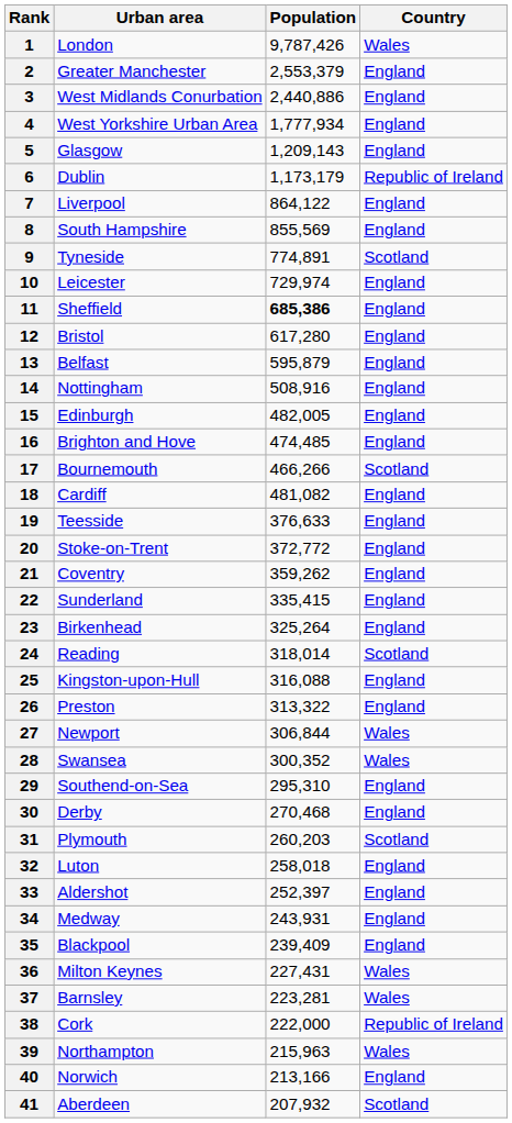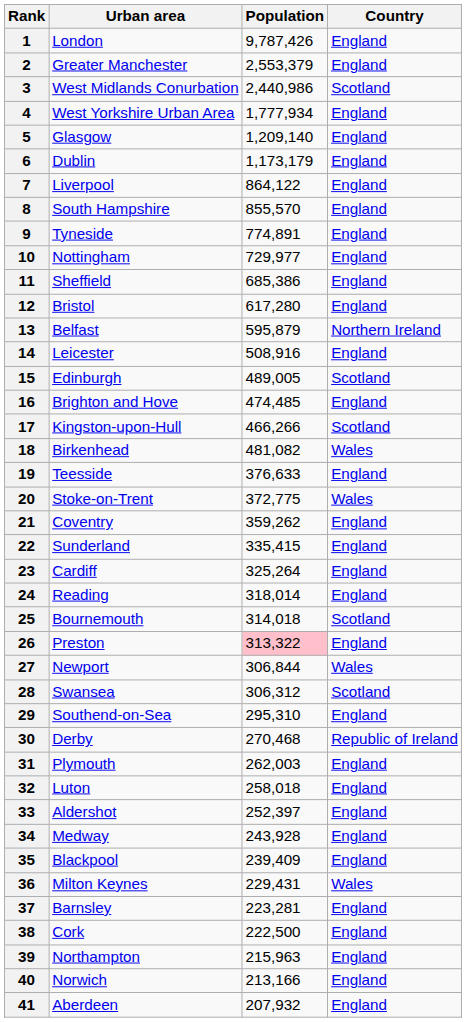1 | Country: Wales -> England
3 | Population: 2,440,886 -> 2,440,986
3 | Country: England -> Scotland
5 | Population: 1,209,143 -> 1,209,140
6 | Country: Republic of Ireland -> England
8 | Population: 855,569 -> 855,570
9 | Country: Scotland -> England
10 | Urban area: Leicester -> Nottingham
10 | Population: 729,974 -> 729,977
11 | Population: bold -> normal
13 | Country: England -> Northern Ireland
14 | Urban area: Nottingham -> Leicester
15 | Population: 482,005 -> 489,005
15 | Country: England -> Scotland
17 | Urban area: Bournemouth -> Kingston-upon-Hull
18 | Urban area: Cardiff -> Birkenhead
18 | Country: England -> Wales
20 | Population: 372,772 -> 372,775
20 | Country: England -> Wales
23 | Urban area: Birkenhead -> Cardiff
24 | Country: Scotland -> England
25 | Urban area: Kingston-upon-Hull -> Bournemouth
25 | Population: 316,088 -> 314,018
25 | Country: England -> Scotland
26 | Population: no background -> pink background
28 | Population: 300,352 -> 306,312
28 | Country: Wales -> Scotland
30 | Country: England -> Republic of Ireland
31 | Population: 260,203 -> 262,003
31 | Country: Scotland -> England
34 | Population: 243,931 -> 243,928
36 | Population: 227,431 -> 229,431
37 | Country: Wales -> England
38 | Population: 222,000 -> 222,500
38 | Country: Republic of Ireland -> England
39 | Country: Wales -> England
41 | Country: Scotland -> England
